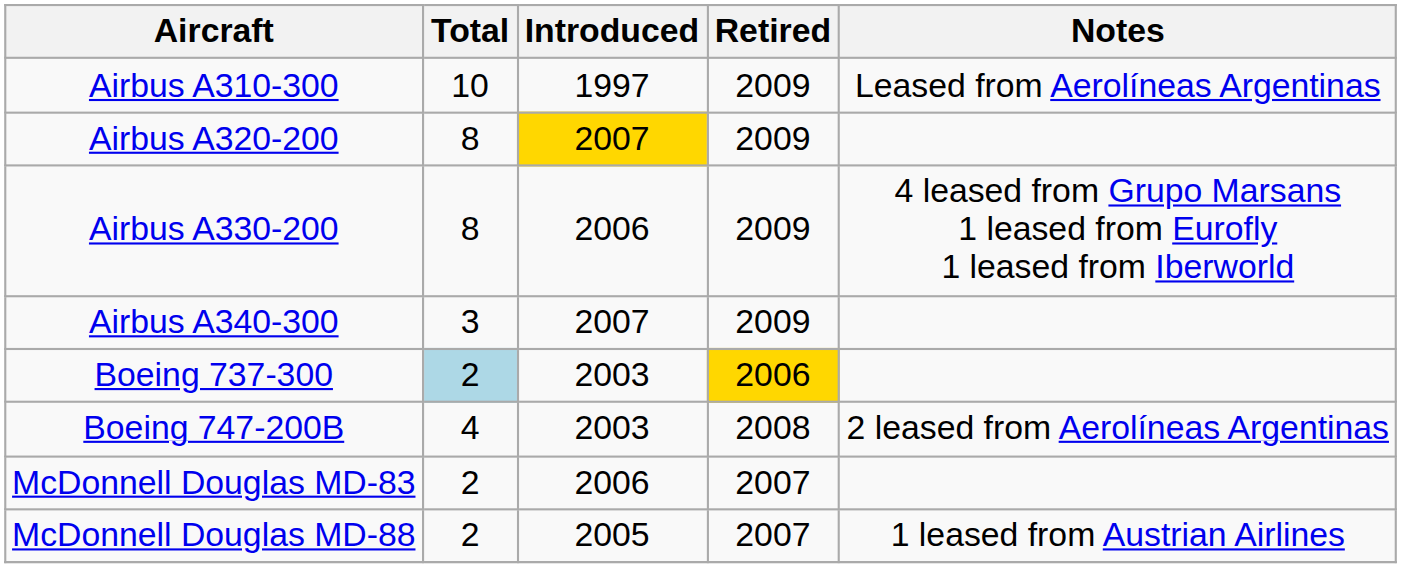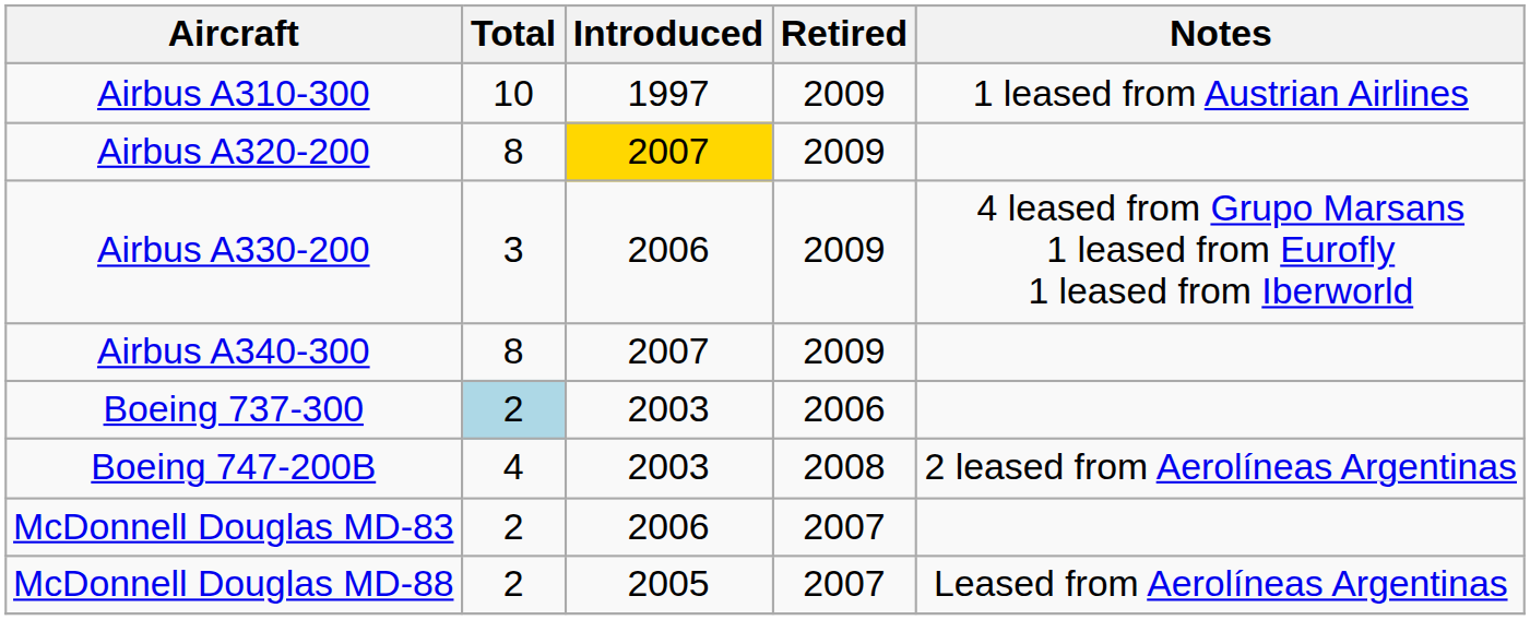Airbus A310-300 | Notes: Leased from Aerolíneas Argentinas -> 1 leased from Austrian Airlines
Airbus A330-200 | Total: 8 -> 3
Airbus A340-300 | Total: 3 -> 8
Boeing 737-300 | Retired: gold background -> no background
McDonnell Douglas MD-88 | Notes: 1 leased from Austrian Airlines -> Leased from Aerolíneas Argentinas
